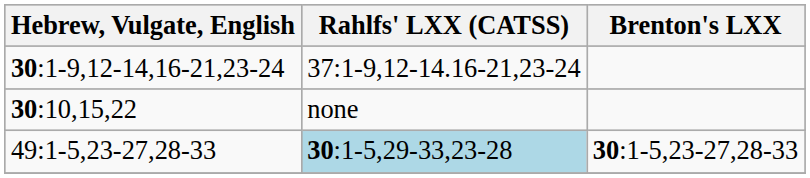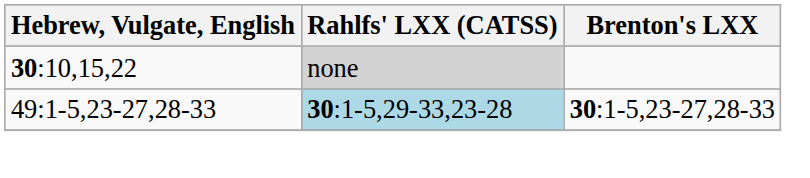- row: 30:1-9,12-14,16-21,23-24 | 37:1-9,12-14.16-21,23-24
30:10,15,22 | Rahlfs' LXX (CATSS): no background -> lightgrey background
